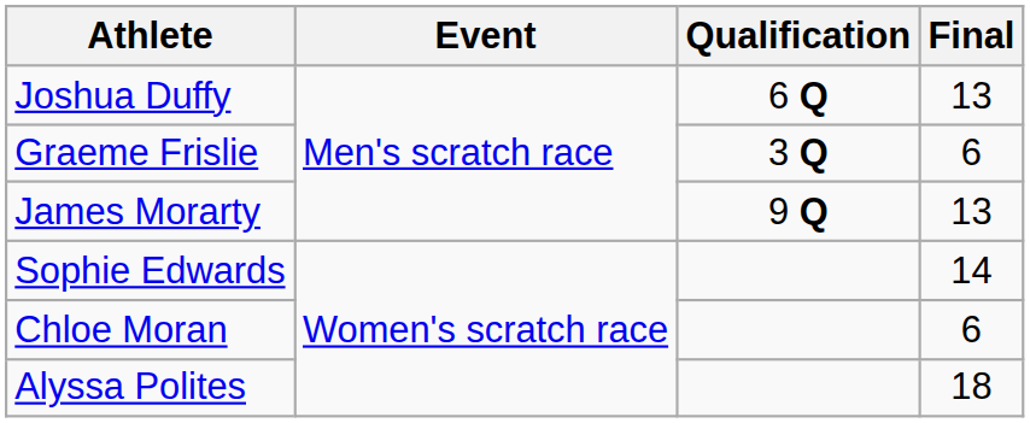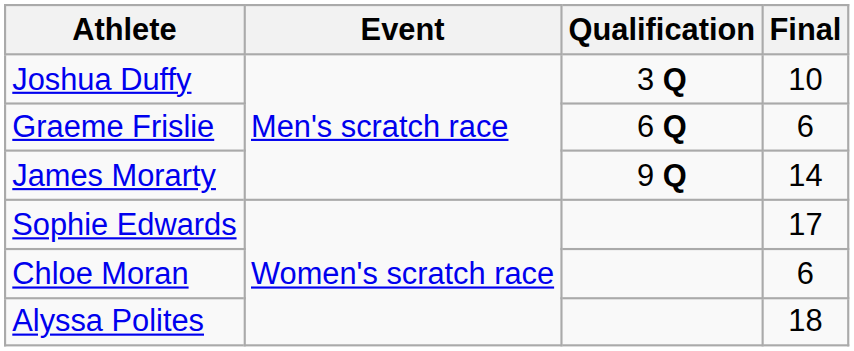Joshua Duffy | Qualification: 6 Q -> 3 Q
Joshua Duffy | Final: 13 -> 10
Graeme Frislie | Qualification: 3 Q -> 6 Q
James Morarty | Final: 13 -> 14
Sophie Edwards | Final: 14 -> 17
